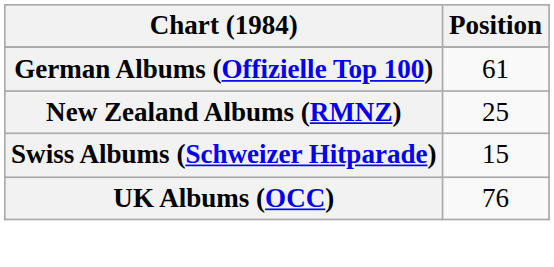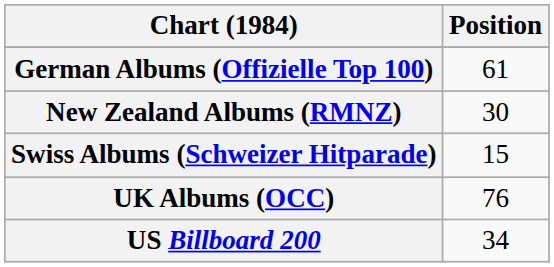New Zealand Albums (RMNZ) | Position: 25 -> 30
+ row: US Billboard 200 | 34
